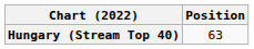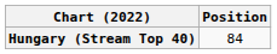Hungary (Stream Top 40) | Position: 63 -> 84
